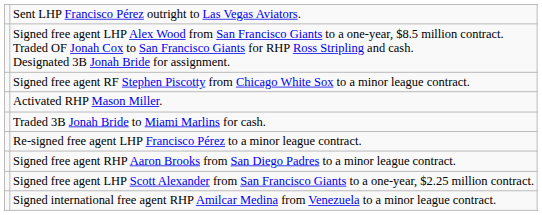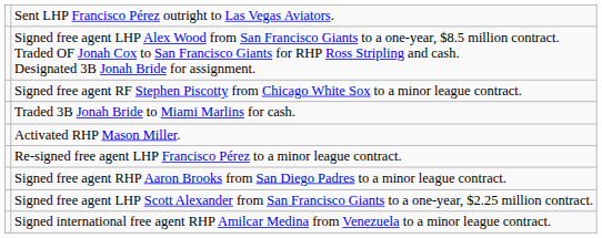rows swapped: Activated RHP Mason Miller. <-> Traded 3B Jonah Bride to Miami Marlins for cash.
